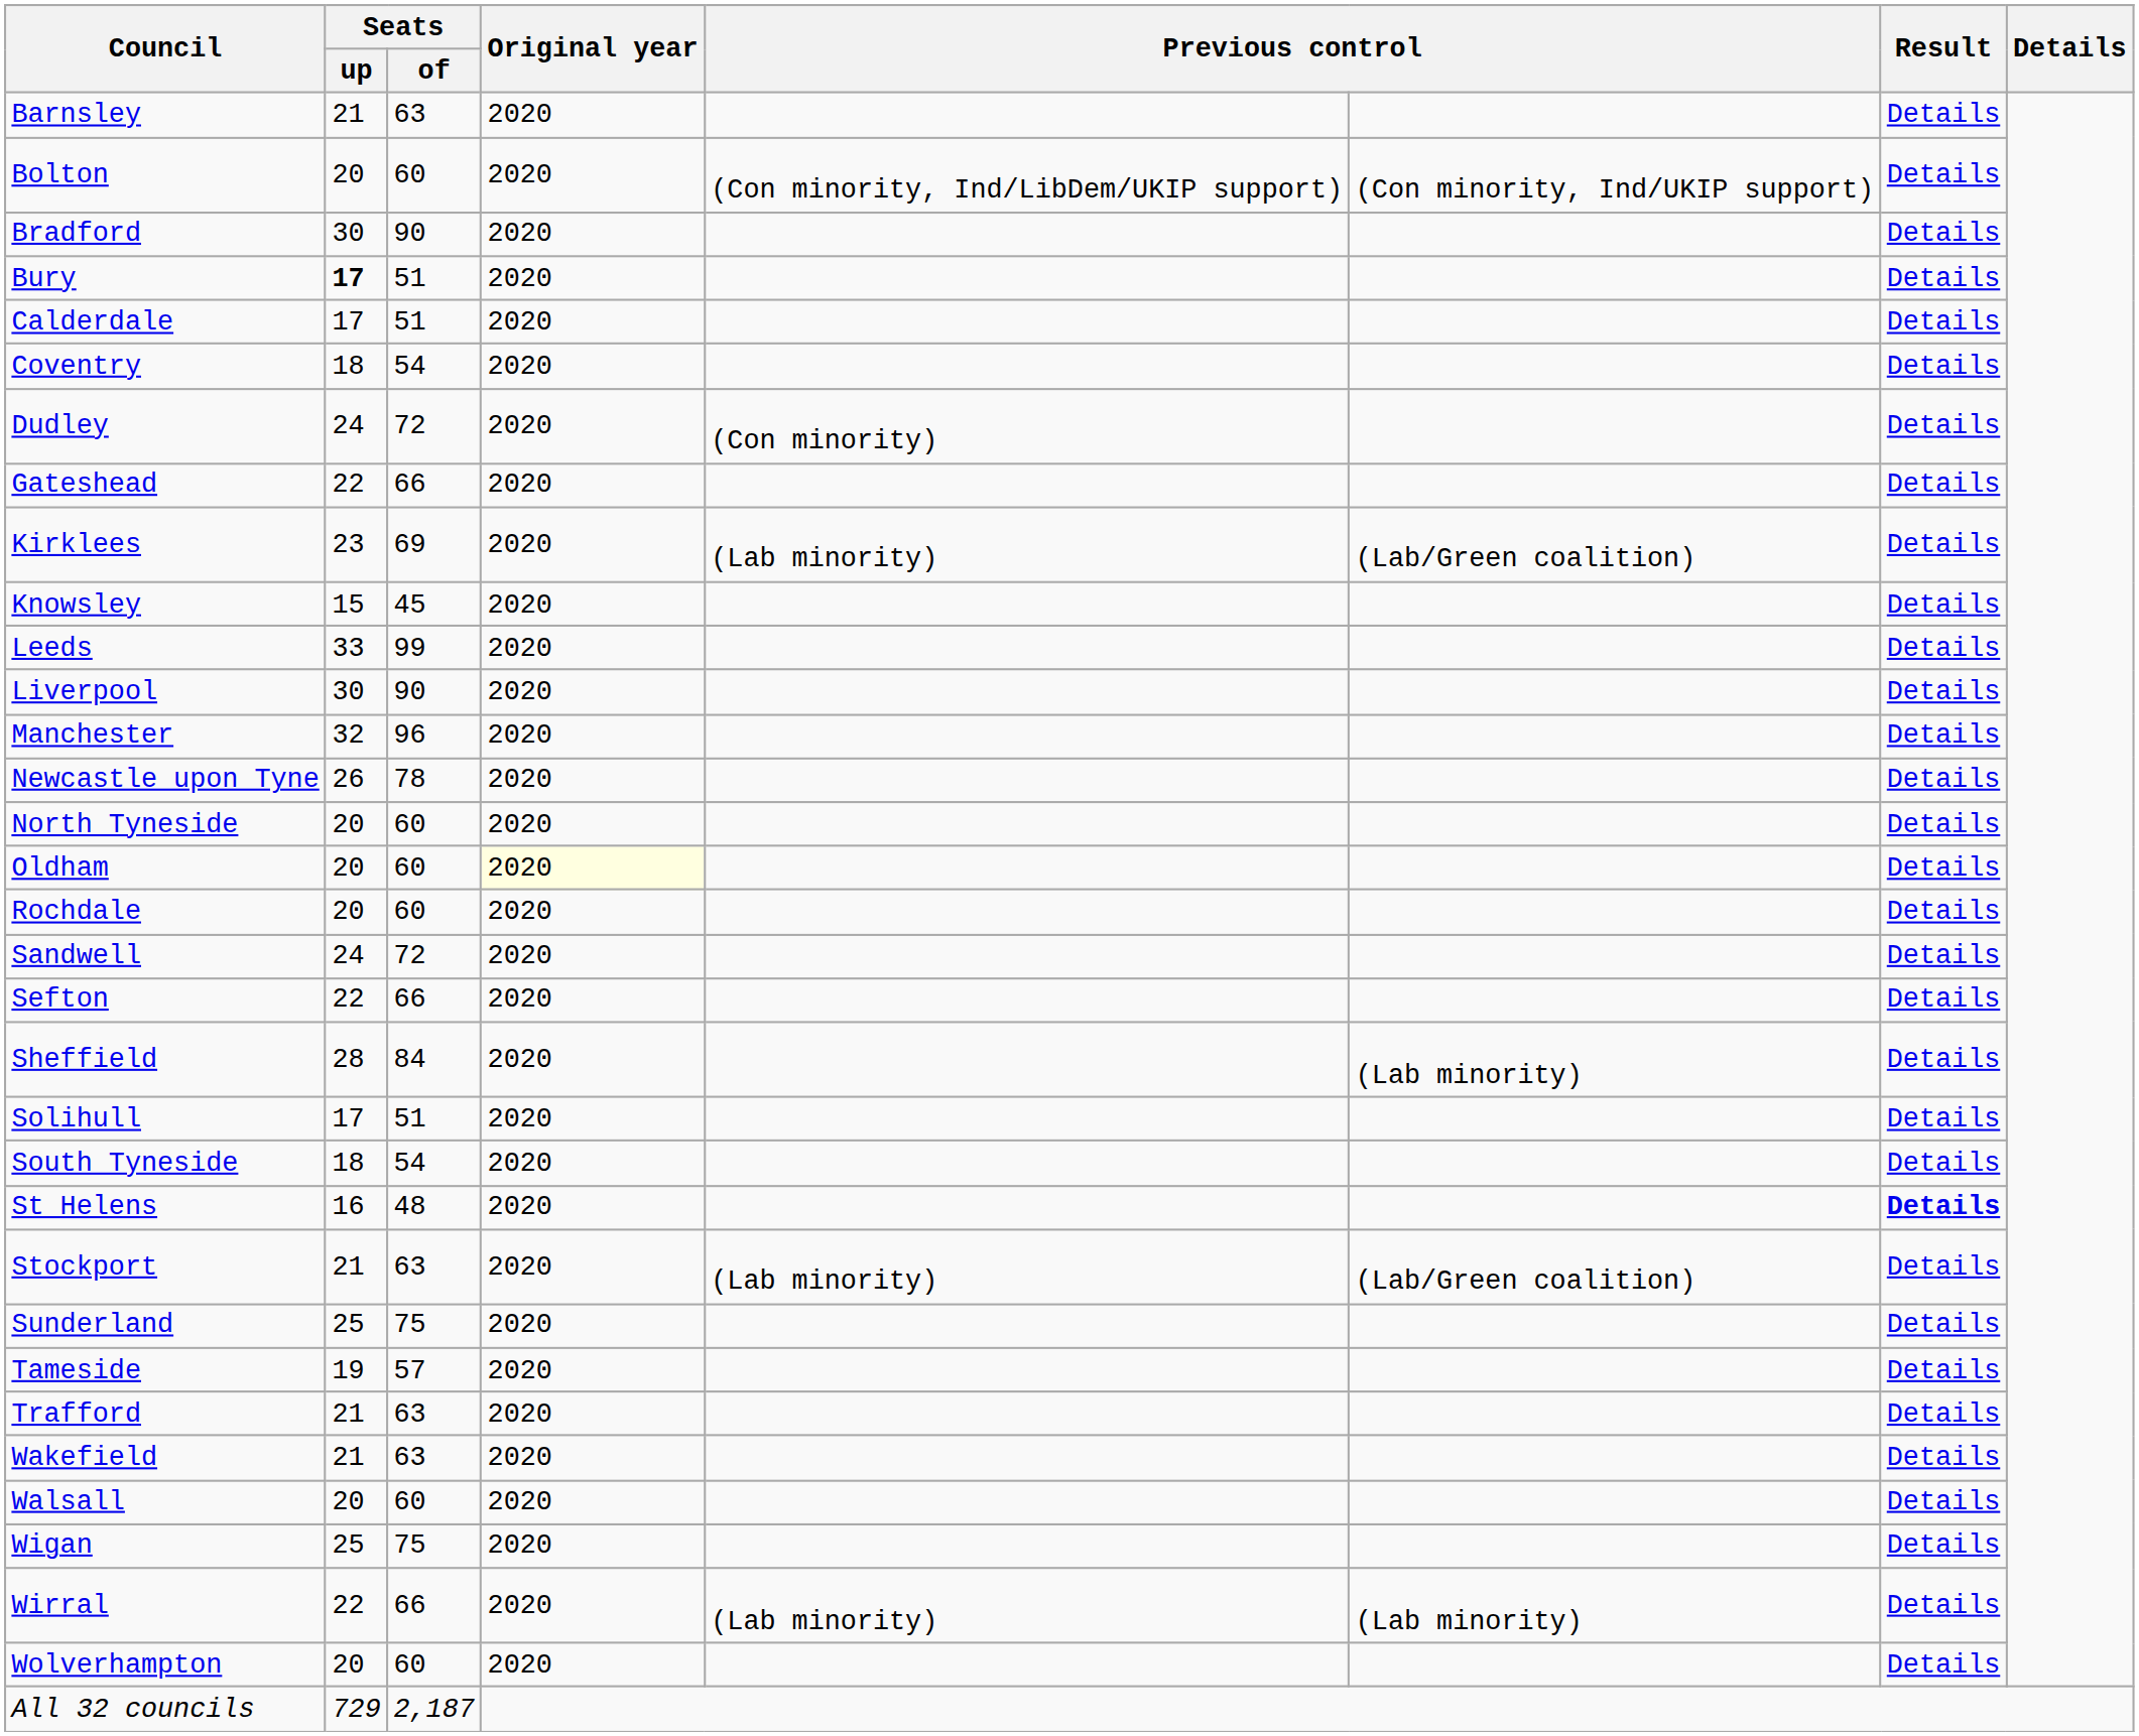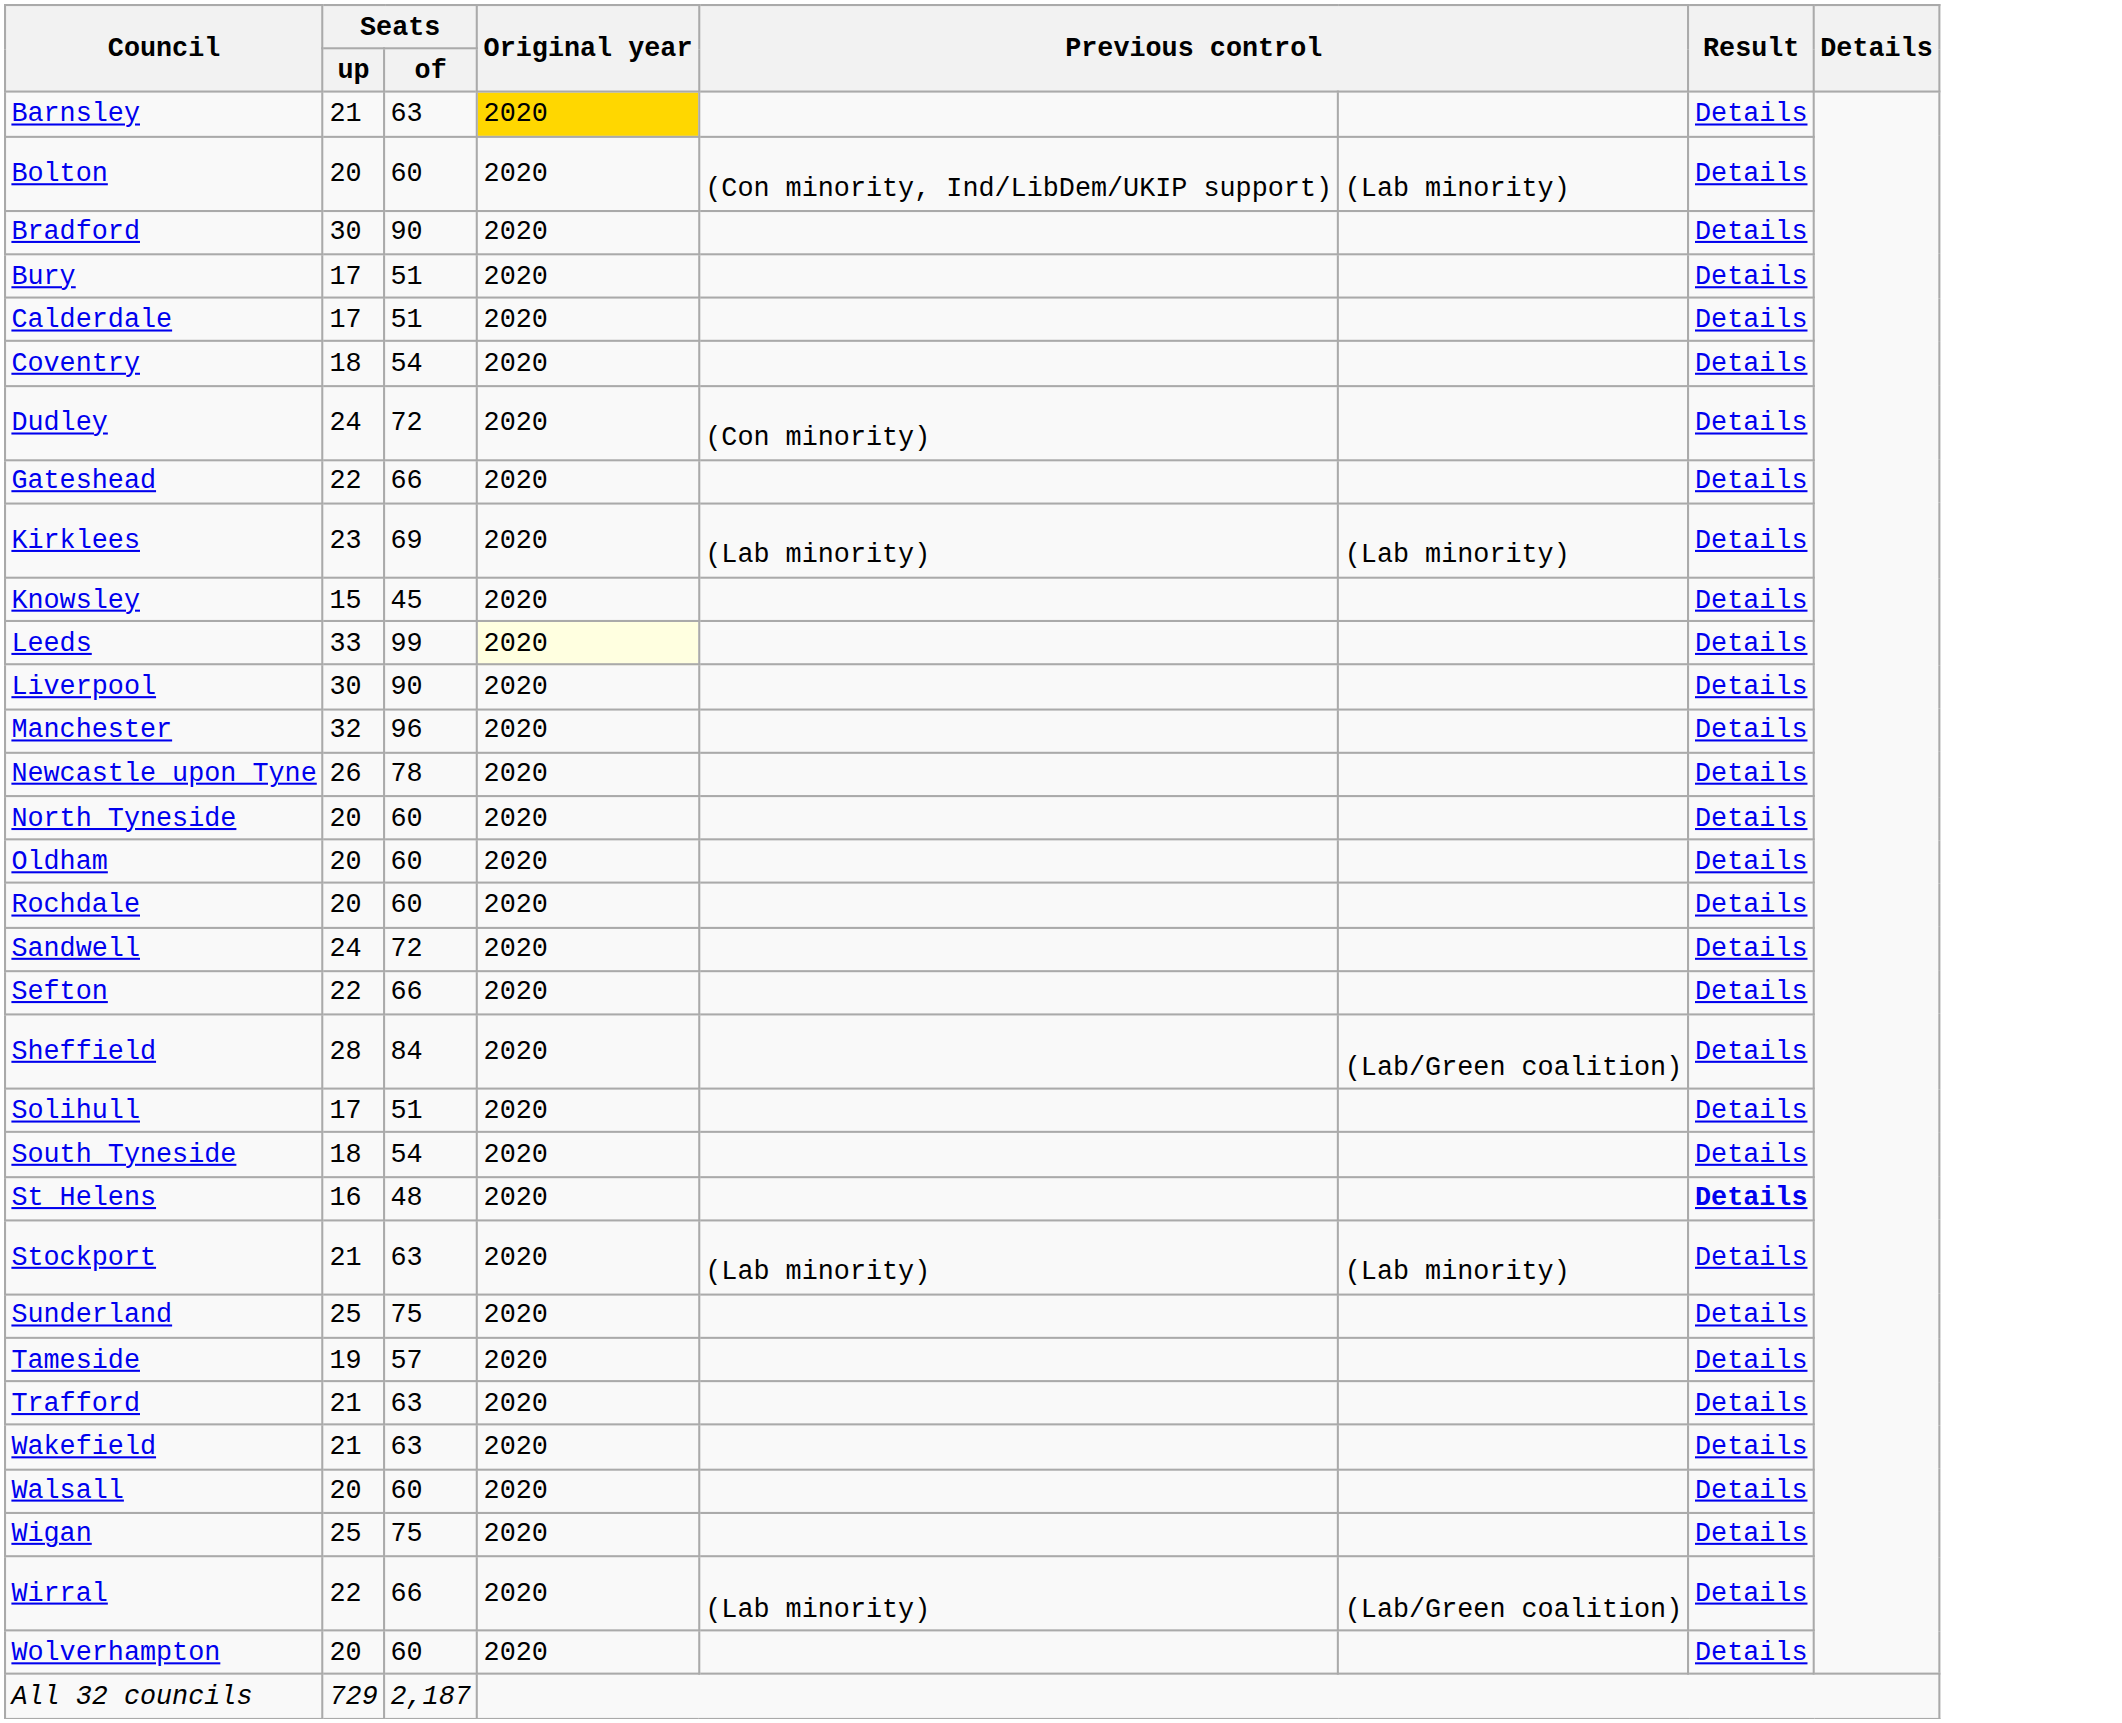Barnsley | Original year: no background -> gold background
Bolton | column 6: (Con minority, Ind/UKIP support) -> (Lab minority)
Bury | Seats / up: bold -> normal
Kirklees | column 6: (Lab/Green coalition) -> (Lab minority)
Leeds | Original year: no background -> lightyellow background
Oldham | Original year: lightyellow background -> no background
Sheffield | column 6: (Lab minority) -> (Lab/Green coalition)
Stockport | column 6: (Lab/Green coalition) -> (Lab minority)
Wirral | column 6: (Lab minority) -> (Lab/Green coalition)
